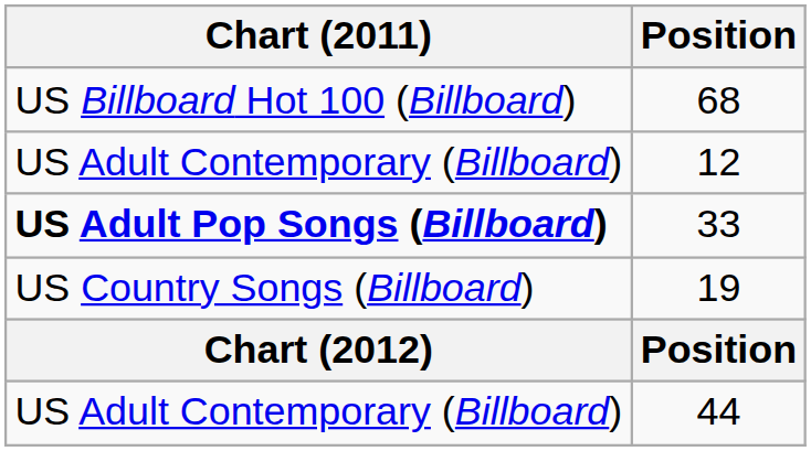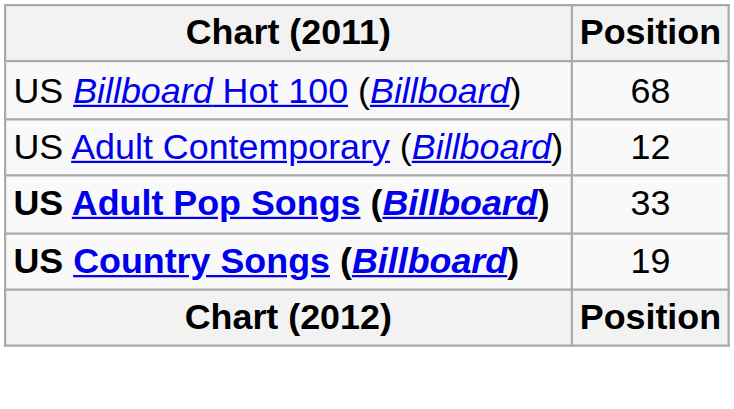19 | Chart (2011): normal -> bold
- row: US Adult Contemporary (Billboard) | 44
